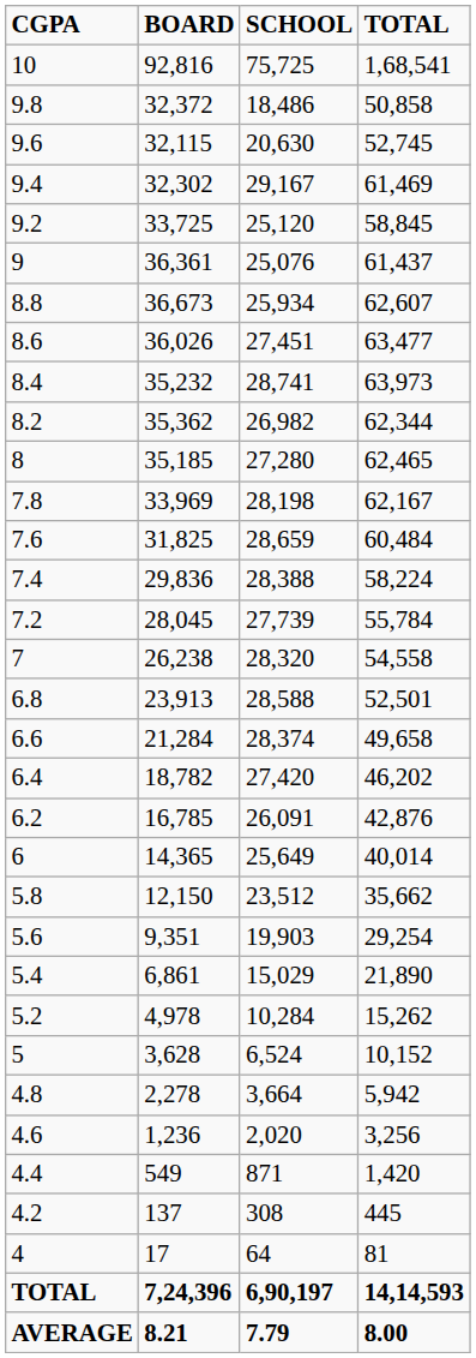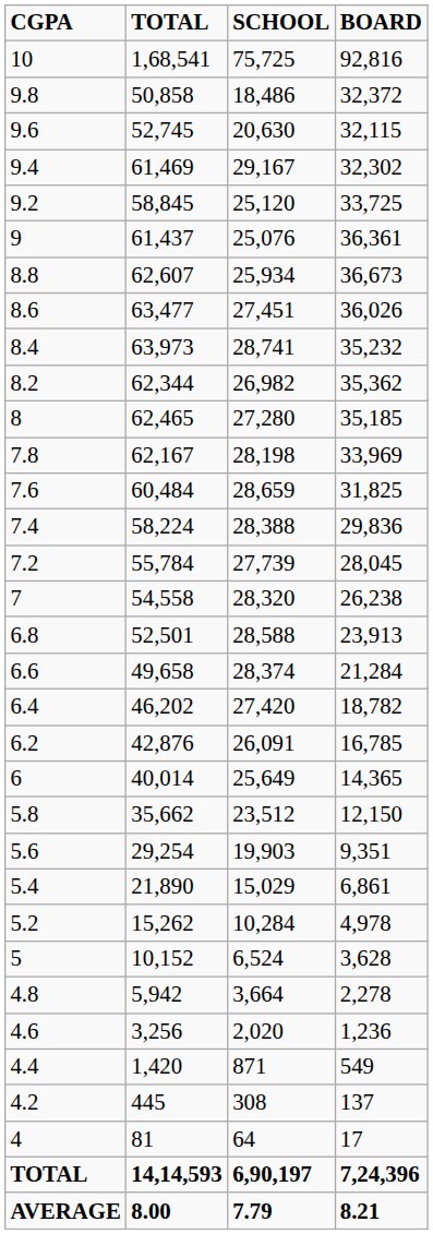columns swapped: BOARD <-> TOTAL
